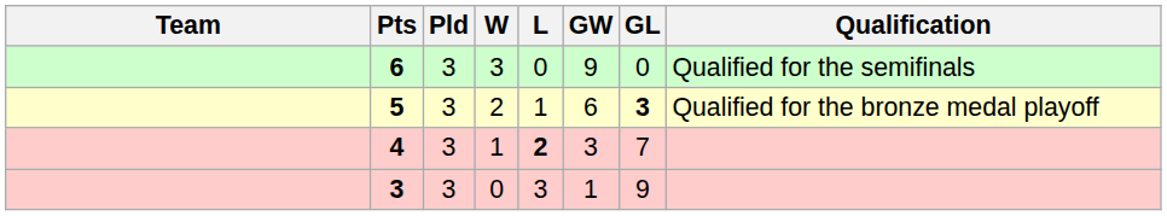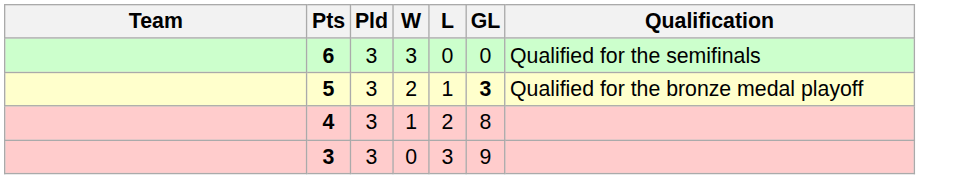- column: GW | 9 | 6 | 3 | 1
4 | L: bold -> normal
4 | GL: 7 -> 8
